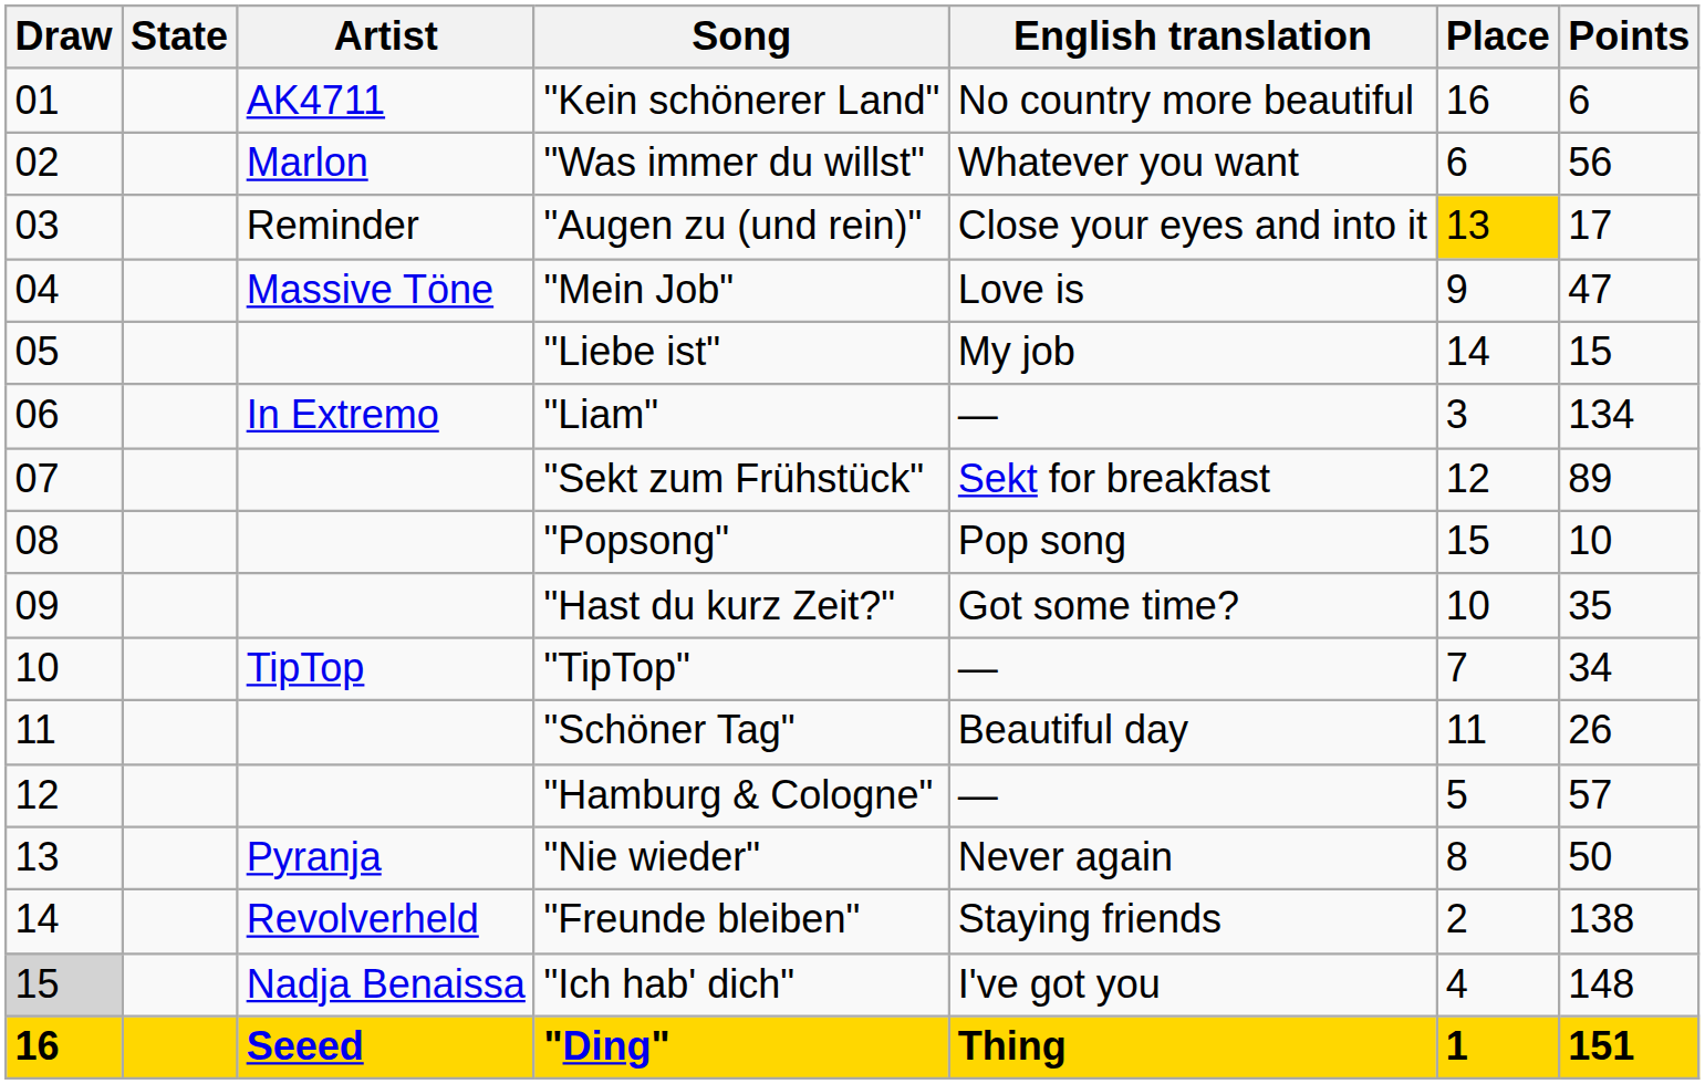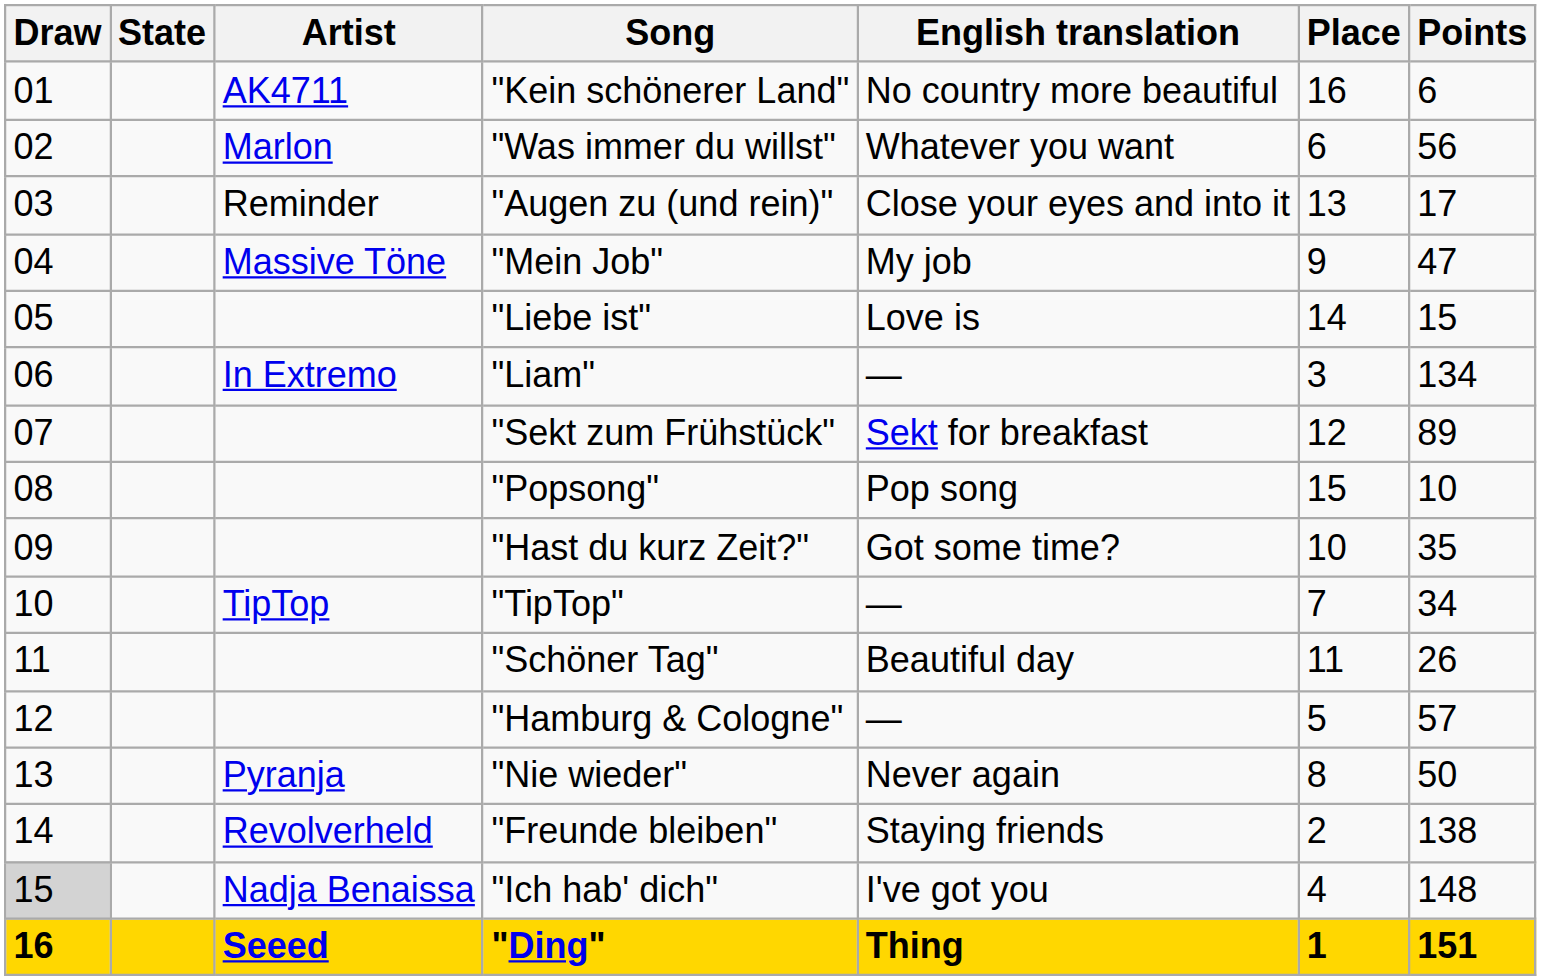"Augen zu (und rein)" | Place: gold background -> no background
"Mein Job" | English translation: Love is -> My job
"Liebe ist" | English translation: My job -> Love is
